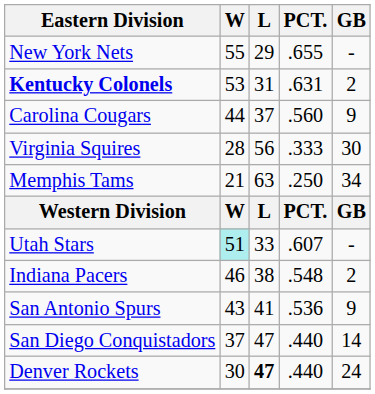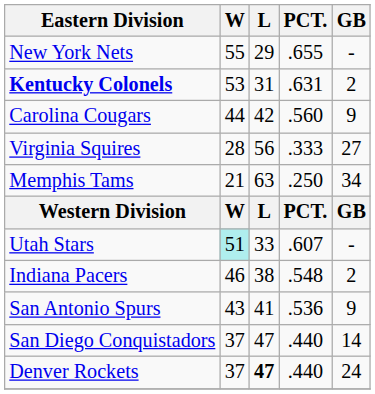Carolina Cougars | L: 37 -> 42
Virginia Squires | GB: 30 -> 27
Denver Rockets | W: 30 -> 37
